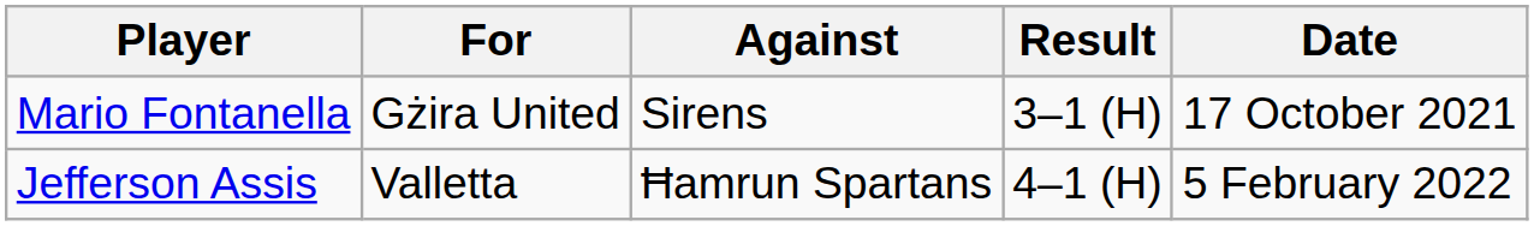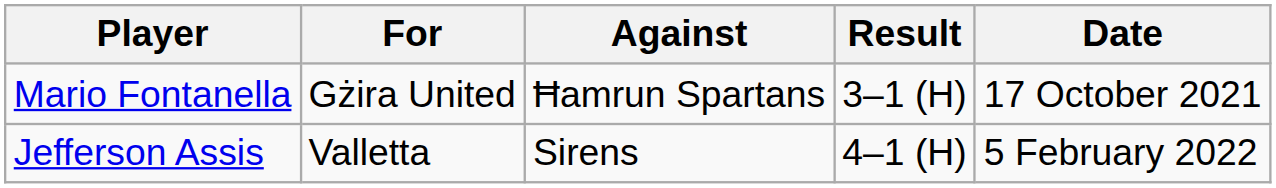Mario Fontanella | Against: Sirens -> Ħamrun Spartans
Jefferson Assis | Against: Ħamrun Spartans -> Sirens
